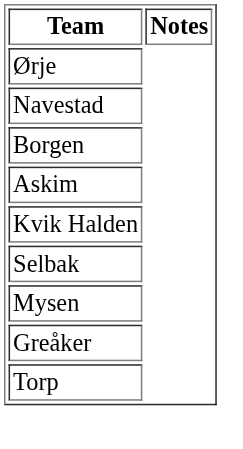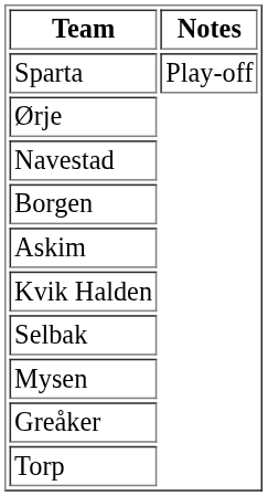+ row: Sparta | Play-off
